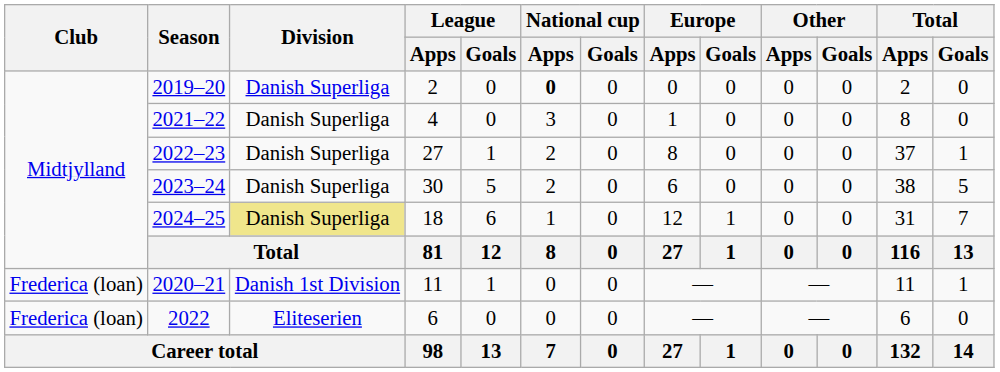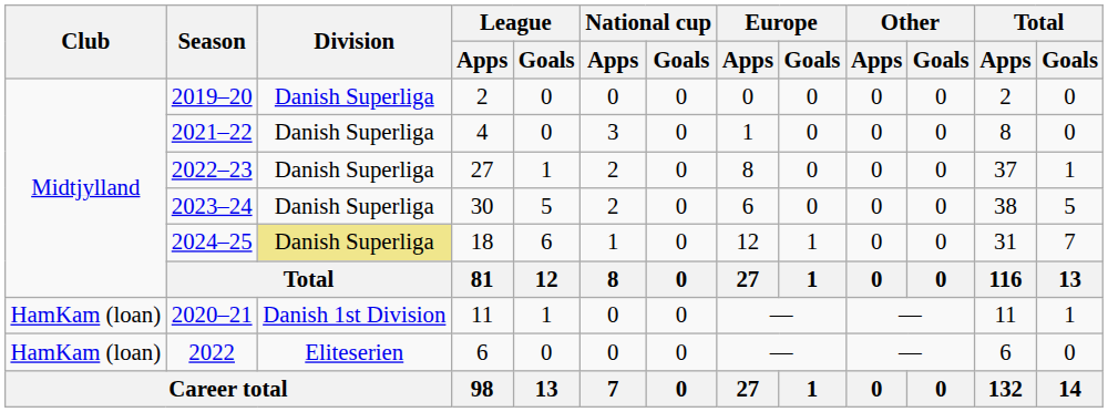2019–20 | National cup / Apps: bold -> normal
2020–21 | Club: Frederica (loan) -> HamKam (loan)
2022 | Club: Frederica (loan) -> HamKam (loan)
